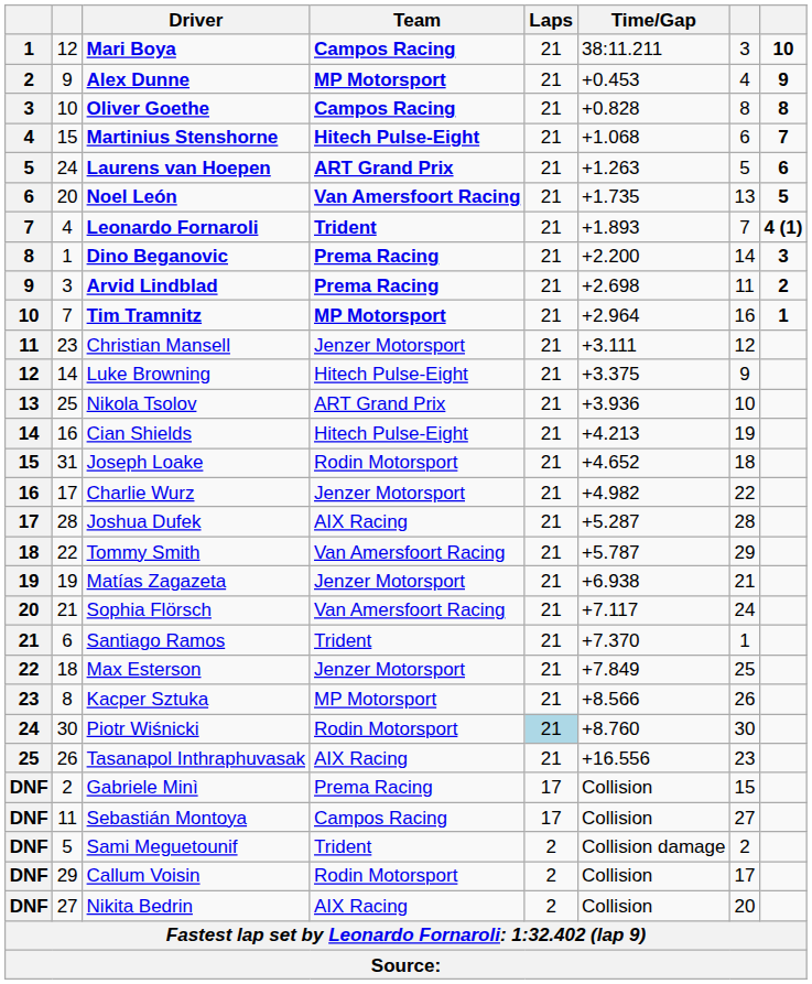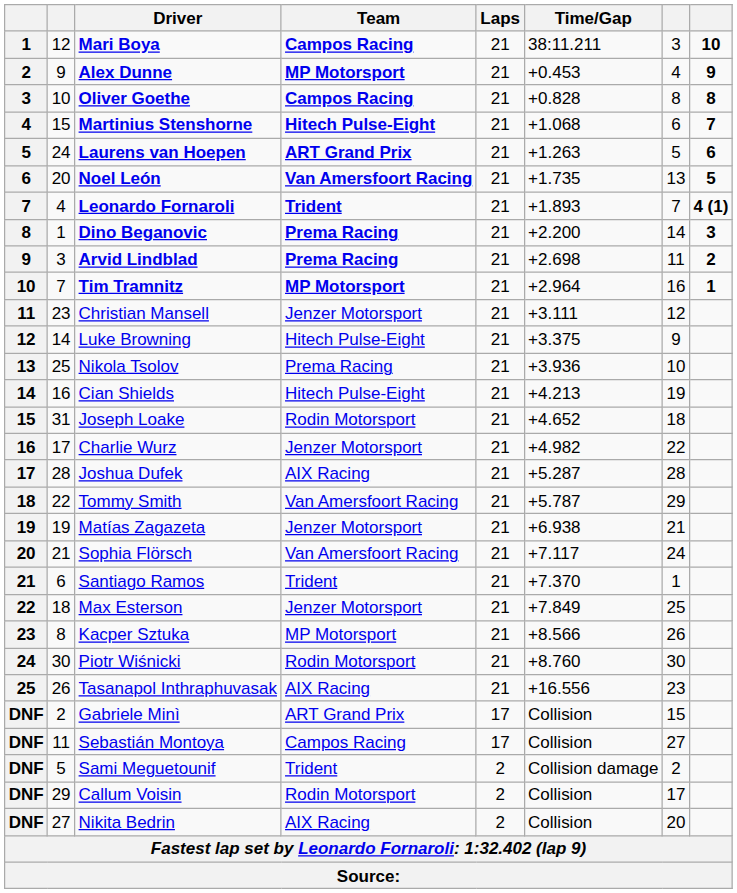Nikola Tsolov | Team: ART Grand Prix -> Prema Racing
Piotr Wiśnicki | Laps: lightblue background -> no background
Gabriele Minì | Team: Prema Racing -> ART Grand Prix
